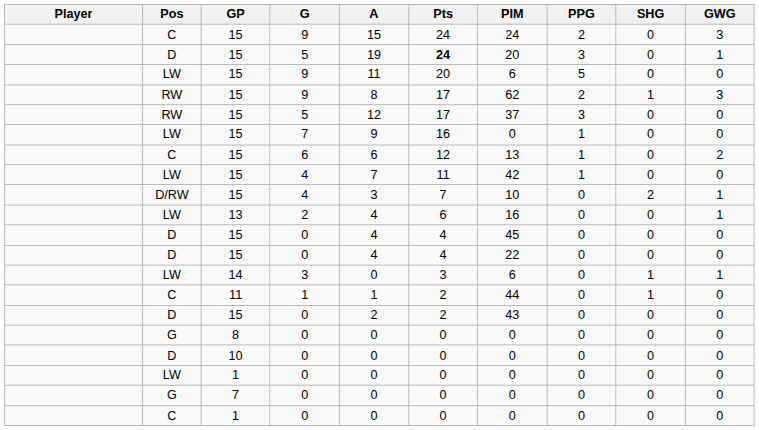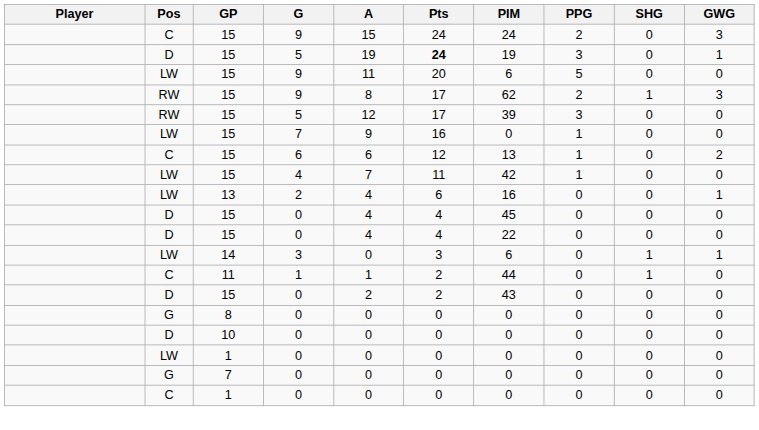D / 5 | PIM: 20 -> 19
RW / 5 | PIM: 37 -> 39
- row: D/RW | 15 | 4 | 3 | 7 | 10 | 0 | 2 | 1
